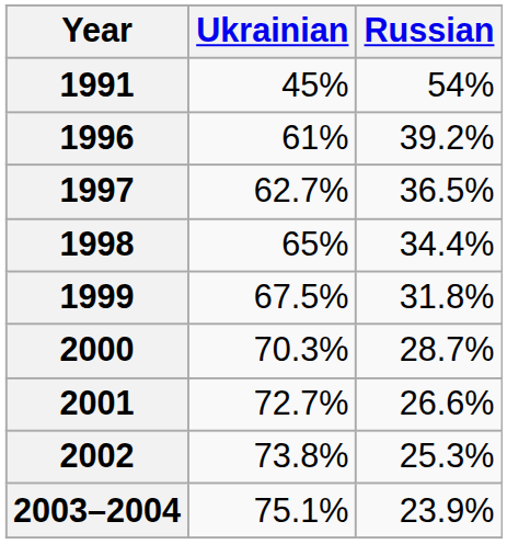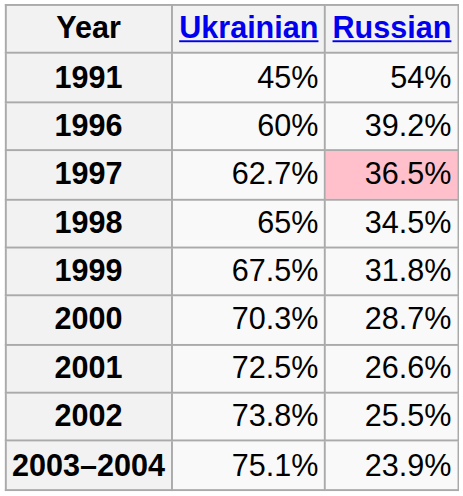1996 | Ukrainian: 61% -> 60%
1997 | Russian: no background -> pink background
1998 | Russian: 34.4% -> 34.5%
2001 | Ukrainian: 72.7% -> 72.5%
2002 | Russian: 25.3% -> 25.5%
